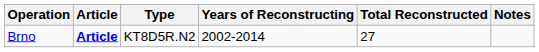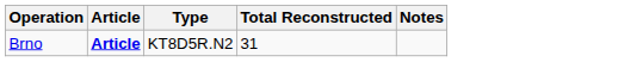- column: Years of Reconstructing | 2002-2014
Brno | Total Reconstructed: 27 -> 31
